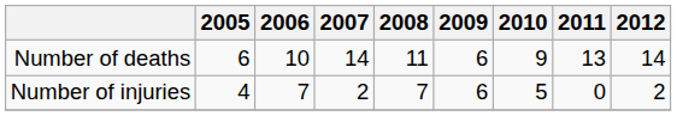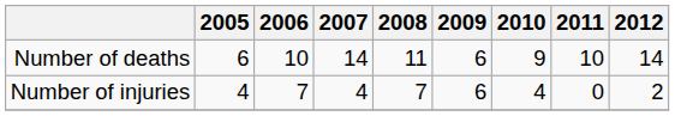Number of deaths | 2011: 13 -> 10
Number of injuries | 2007: 2 -> 4
Number of injuries | 2010: 5 -> 4
